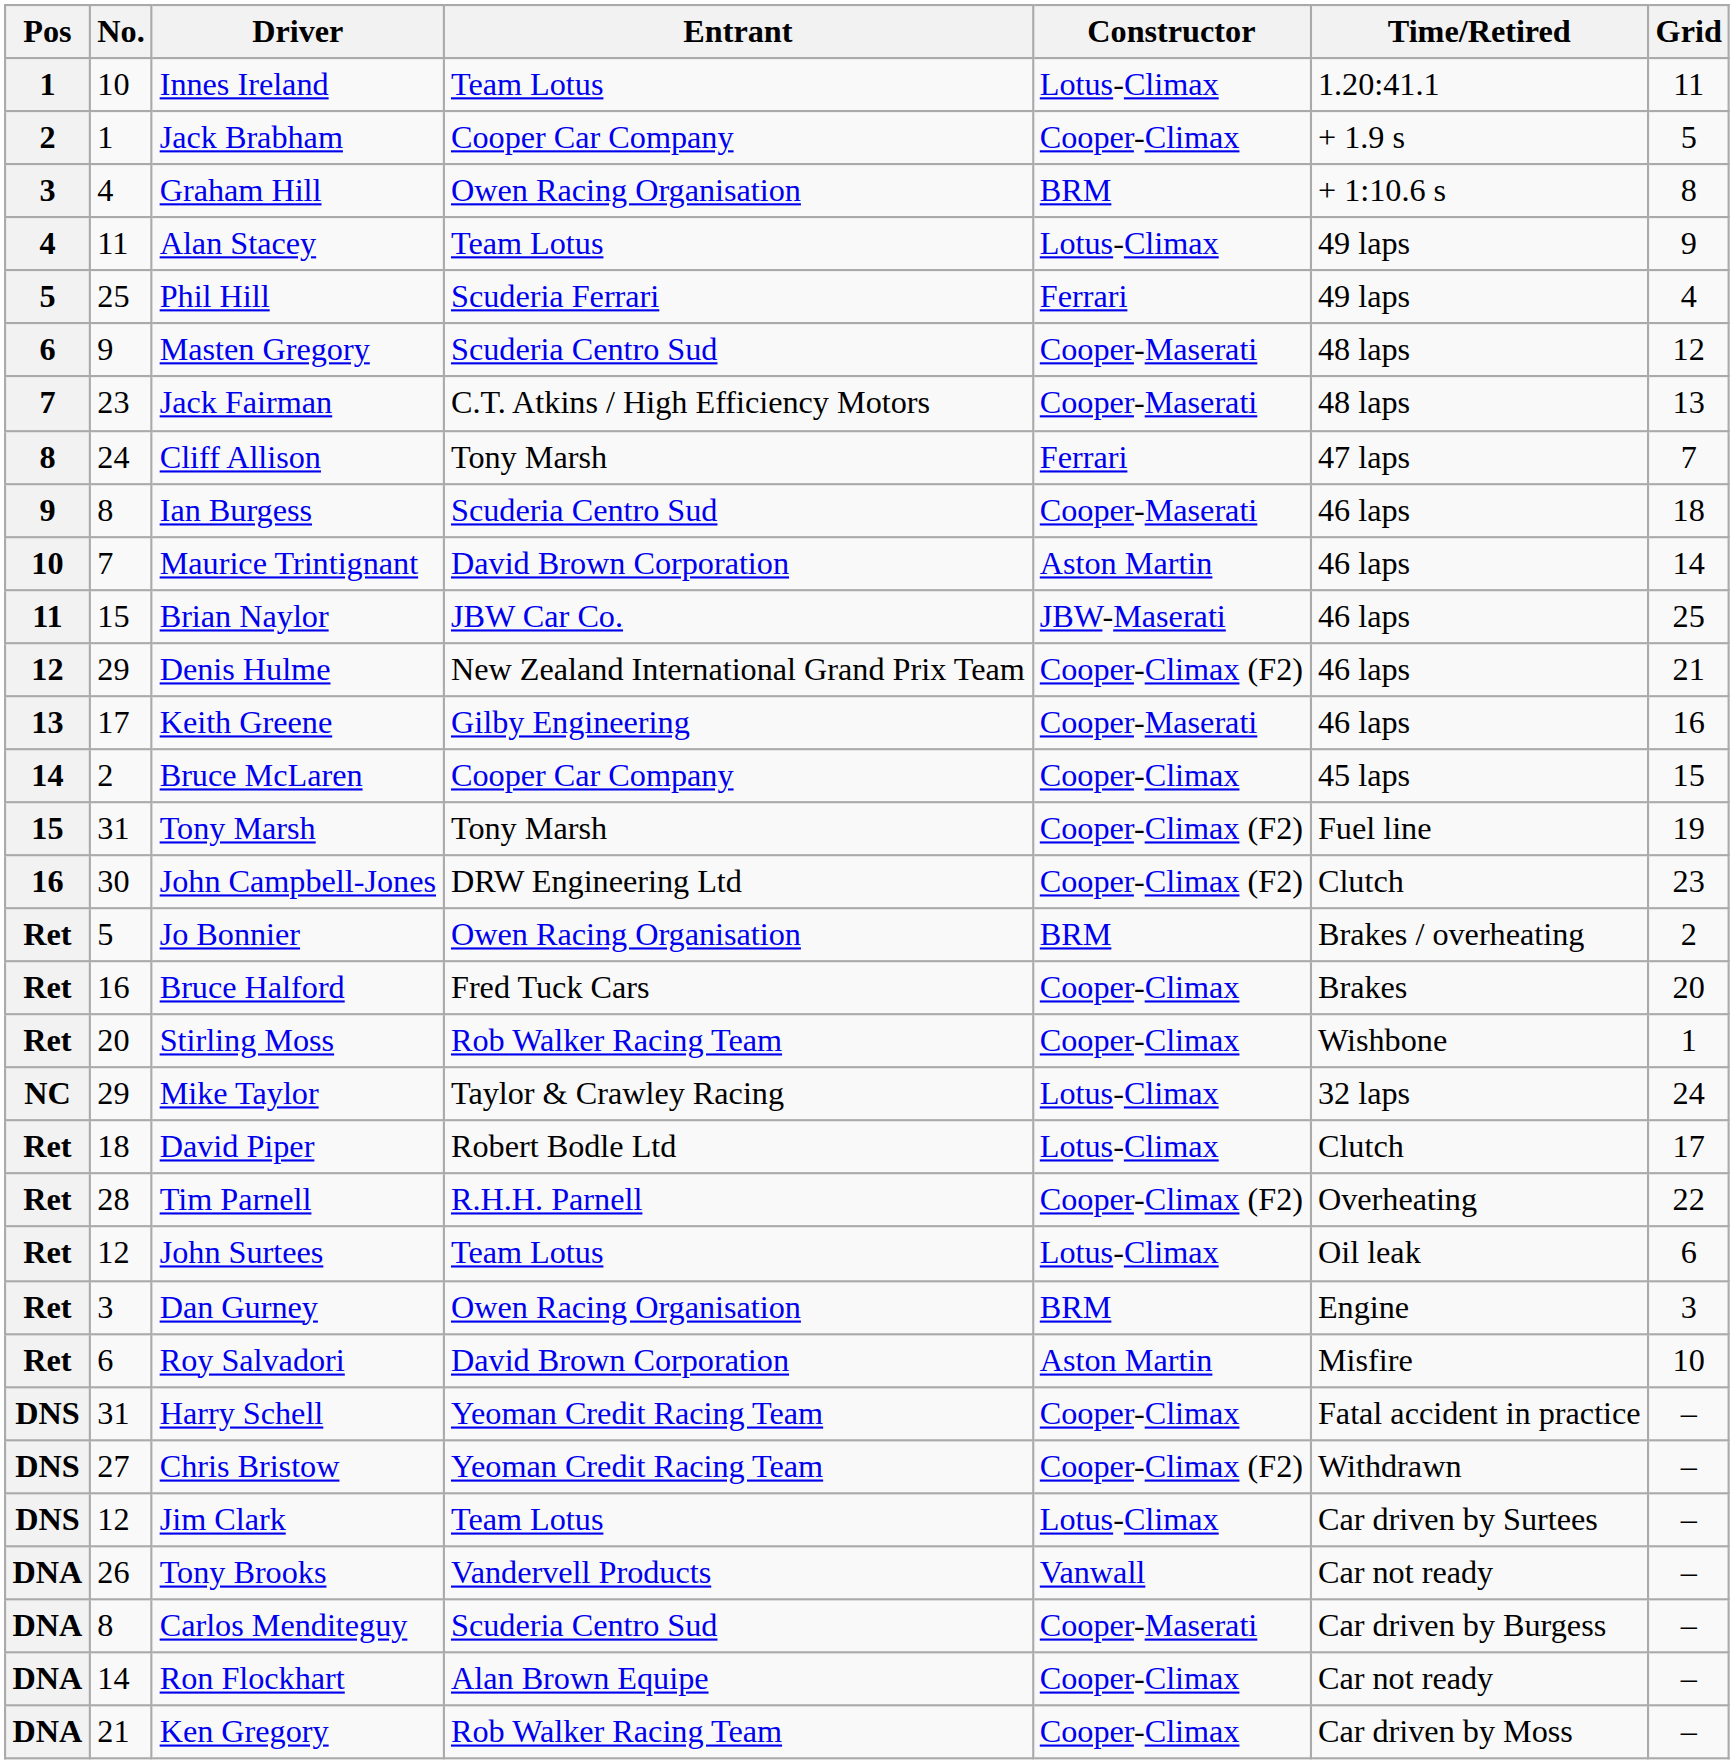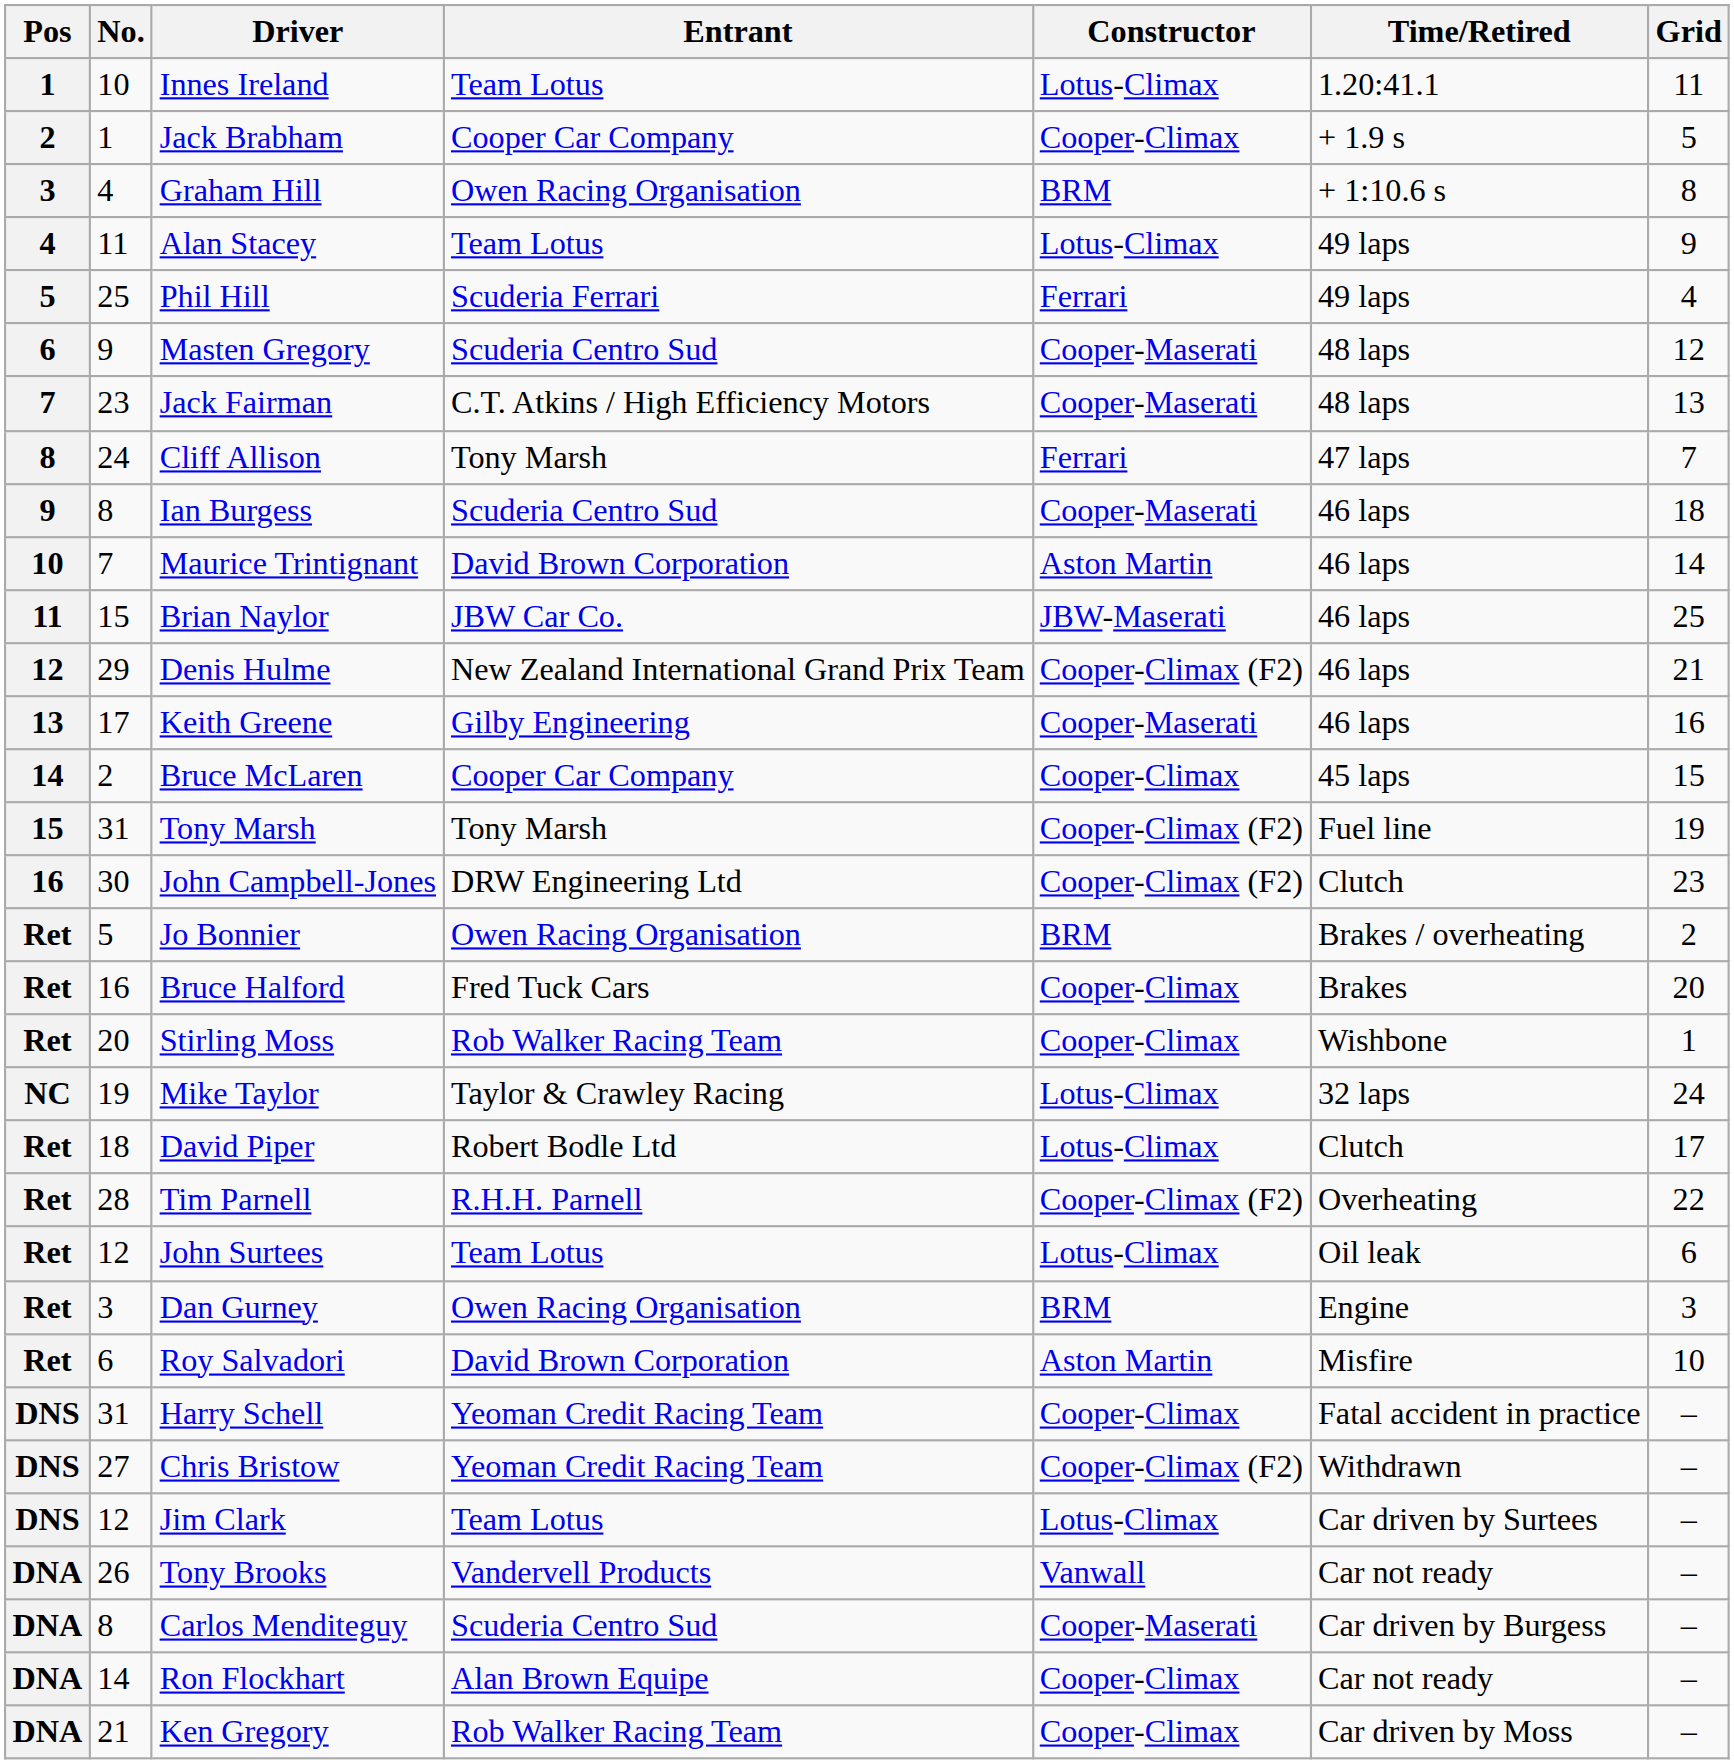Mike Taylor | No.: 29 -> 19
